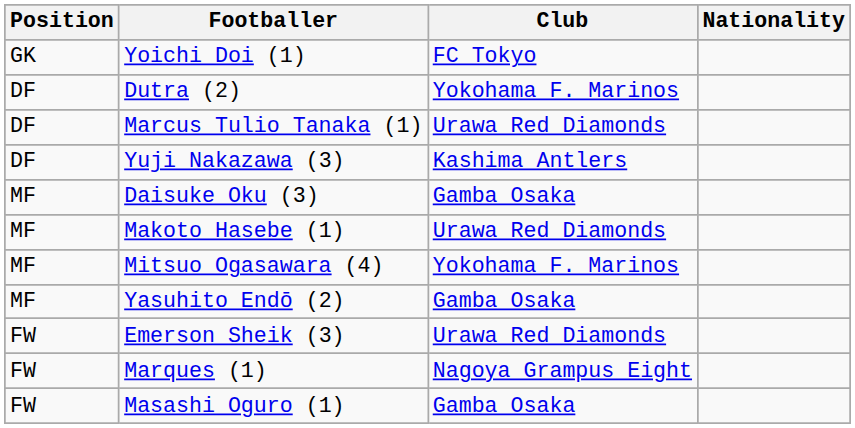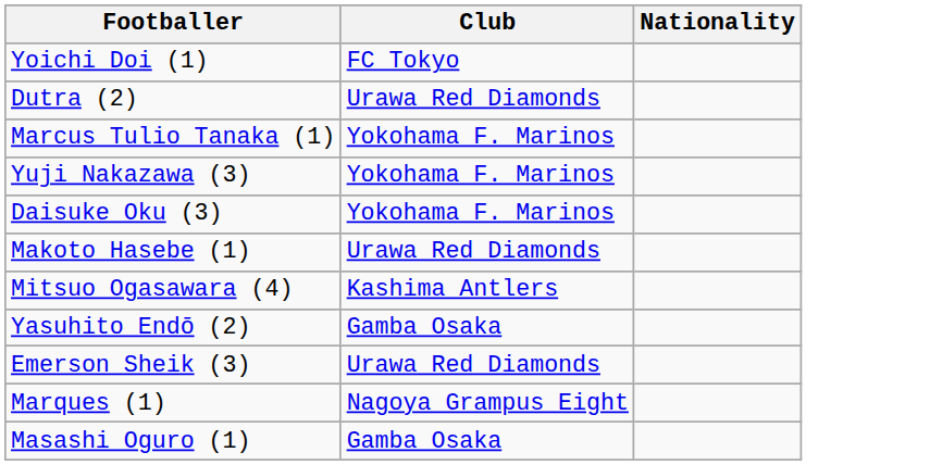- column: Position | GK | DF | DF | DF | MF | MF | MF | MF | FW | FW | FW
Dutra (2) | Club: Yokohama F. Marinos -> Urawa Red Diamonds
Marcus Tulio Tanaka (1) | Club: Urawa Red Diamonds -> Yokohama F. Marinos
Yuji Nakazawa (3) | Club: Kashima Antlers -> Yokohama F. Marinos
Daisuke Oku (3) | Club: Gamba Osaka -> Yokohama F. Marinos
Mitsuo Ogasawara (4) | Club: Yokohama F. Marinos -> Kashima Antlers
